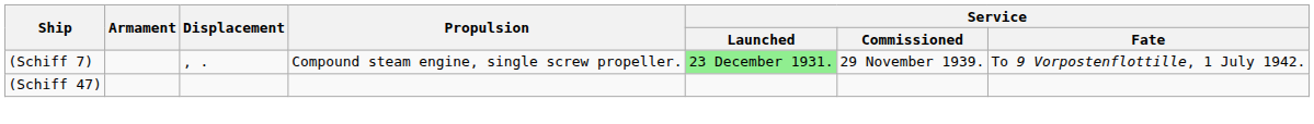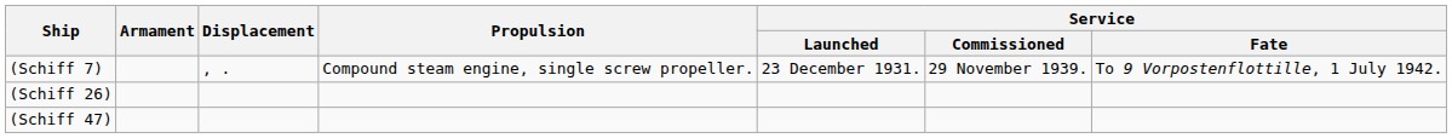(Schiff 7) | Service / Launched: lightgreen background -> no background
+ row: (Schiff 26)
